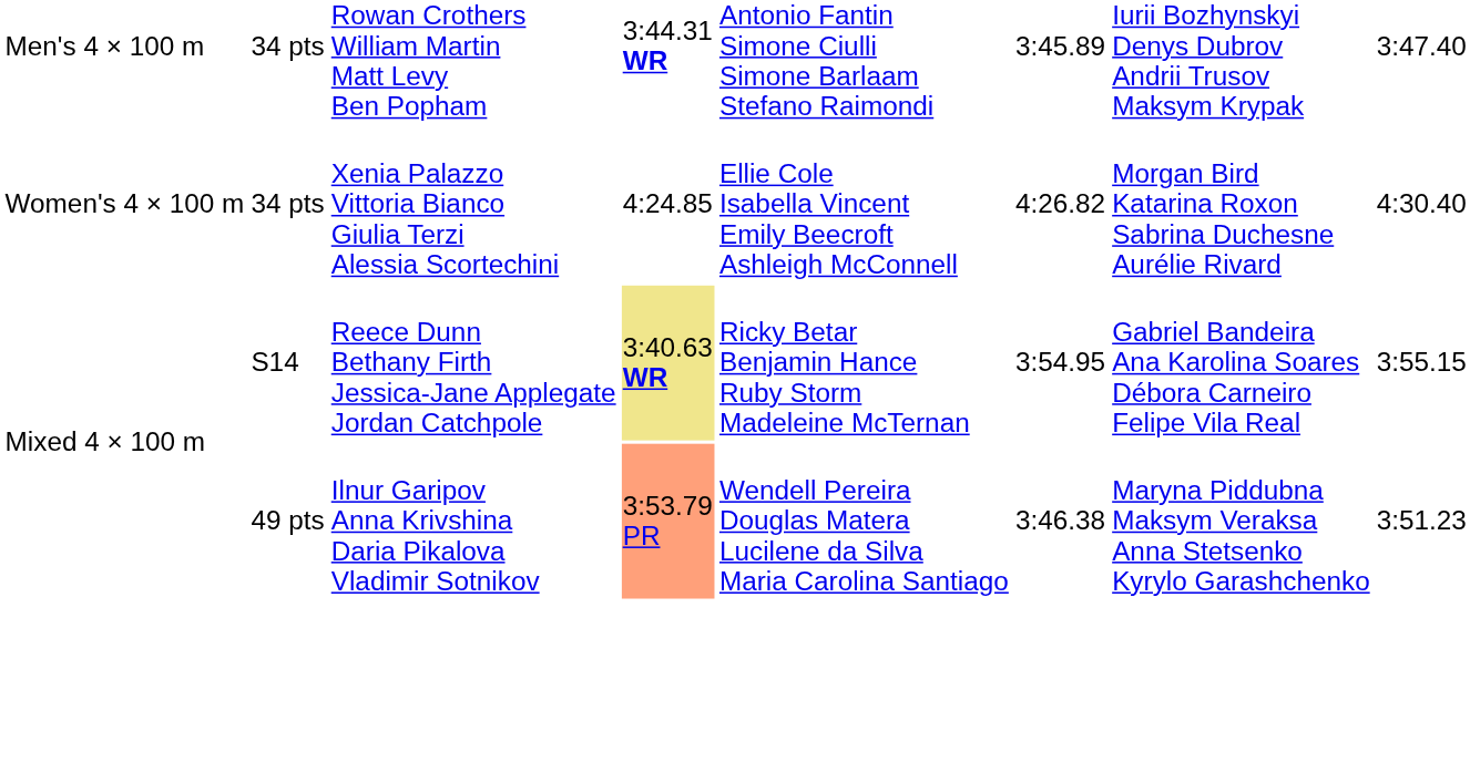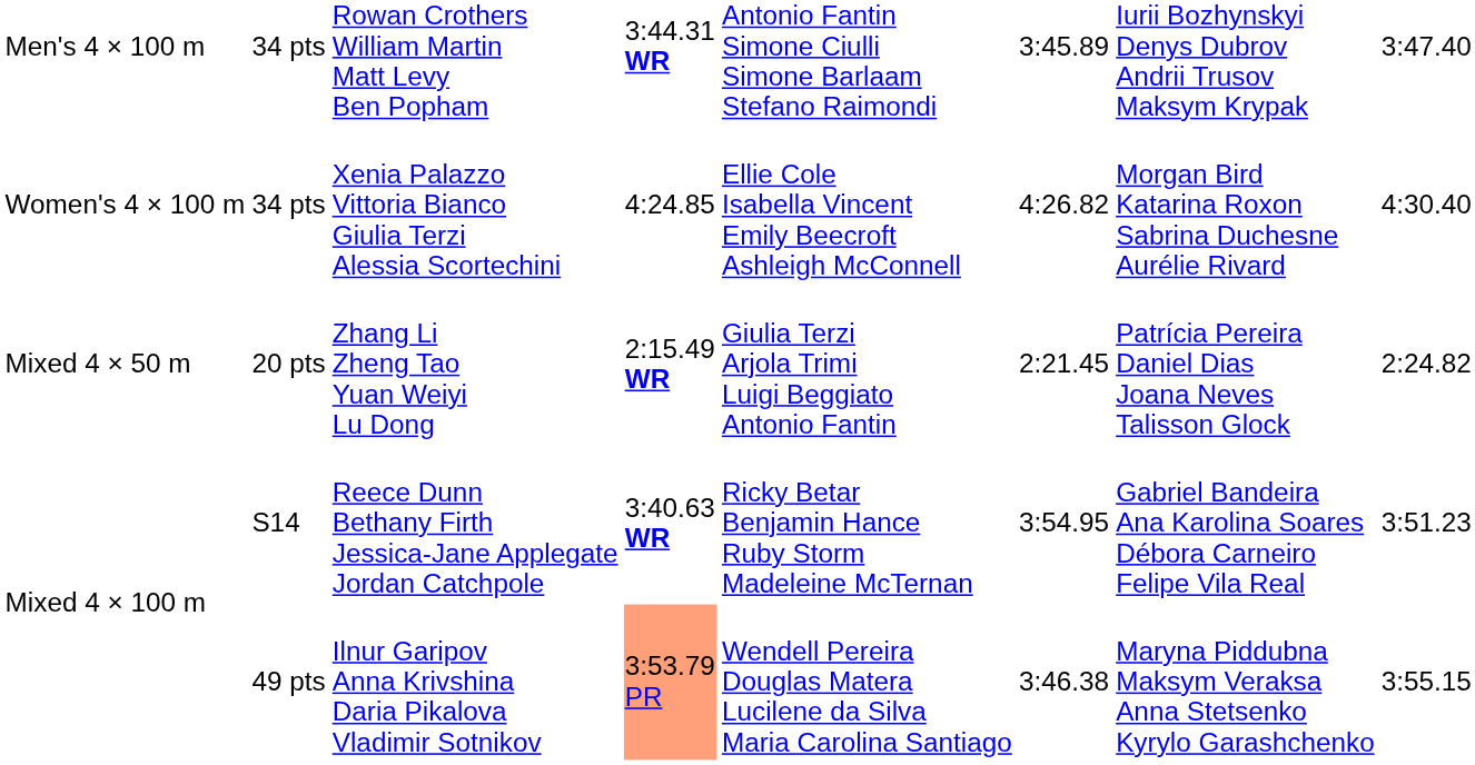+ row: Mixed 4 × 50 m | 20 pts | Zhang Li Zheng Tao Yuan Weiyi Lu Dong | 2:15.49 WR | Giulia Terzi Arjola Trimi Luigi Beggiato Antonio Fantin | 2:21.45 | Patrícia Pereira Daniel Dias Joana Neves Talisson Glock | 2:24.82
S14 | column 4: khaki background -> no background
S14 | column 8: 3:55.15 -> 3:51.23
49 pts | column 8: 3:51.23 -> 3:55.15
